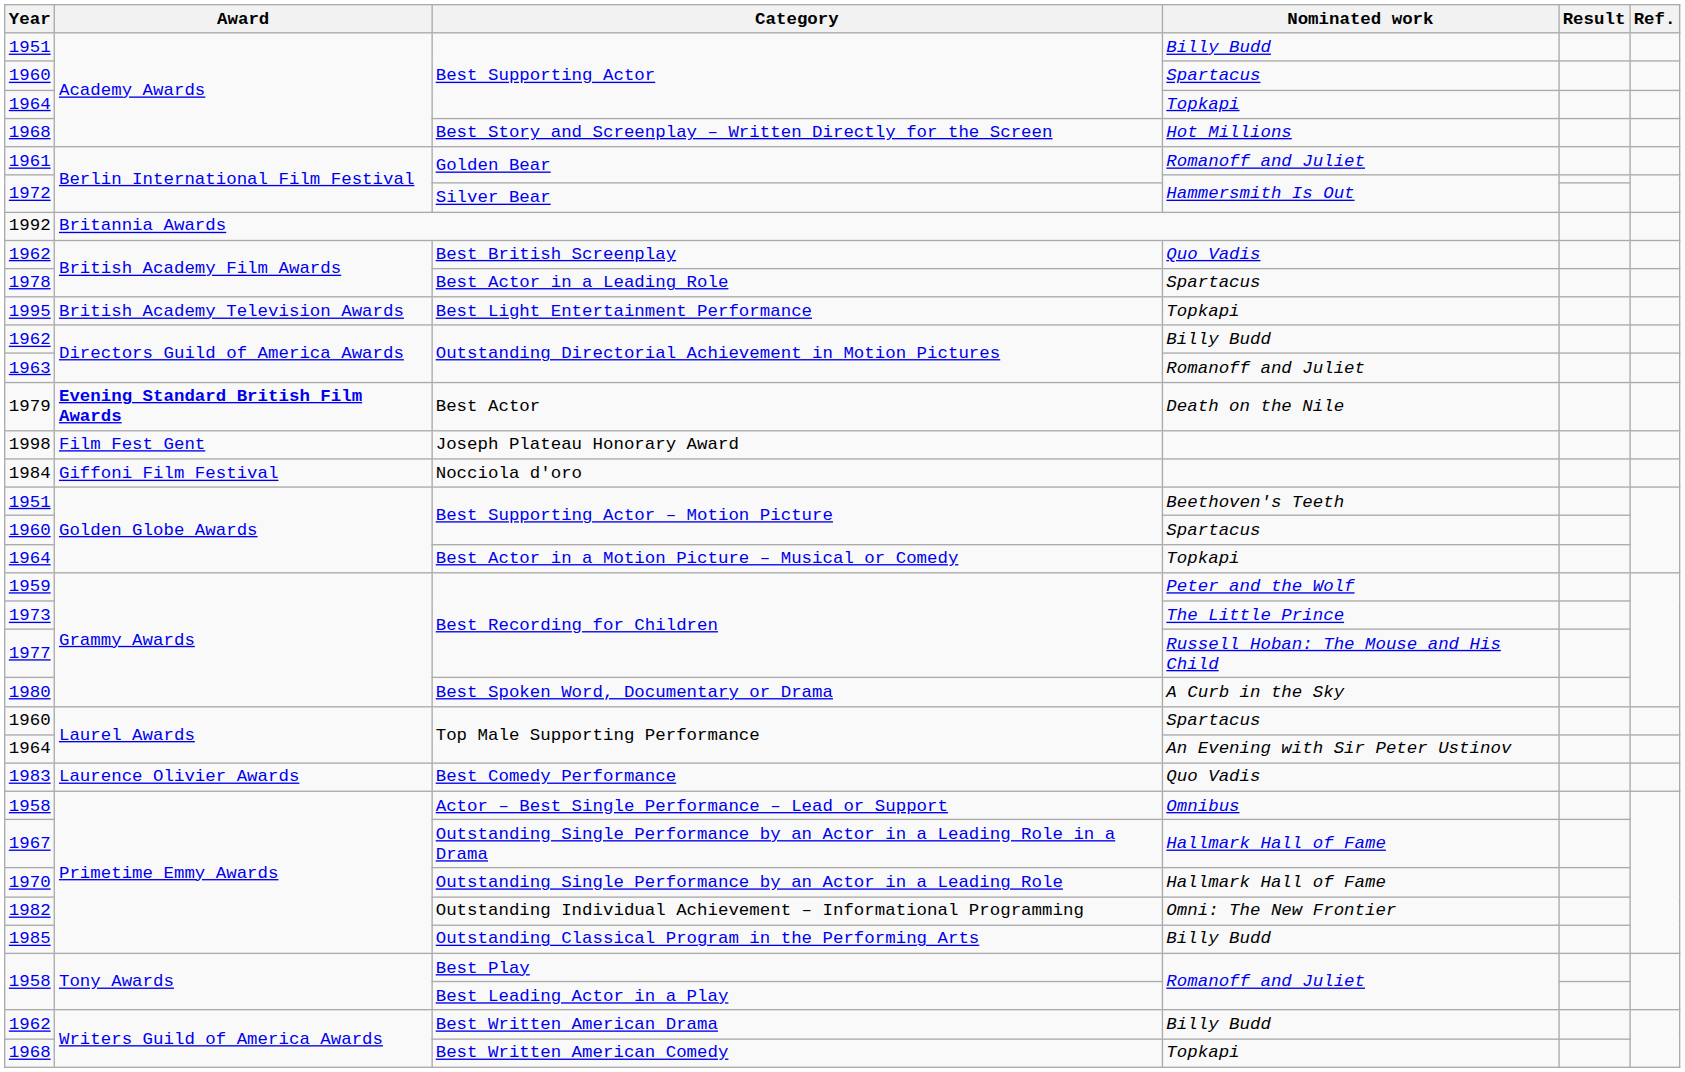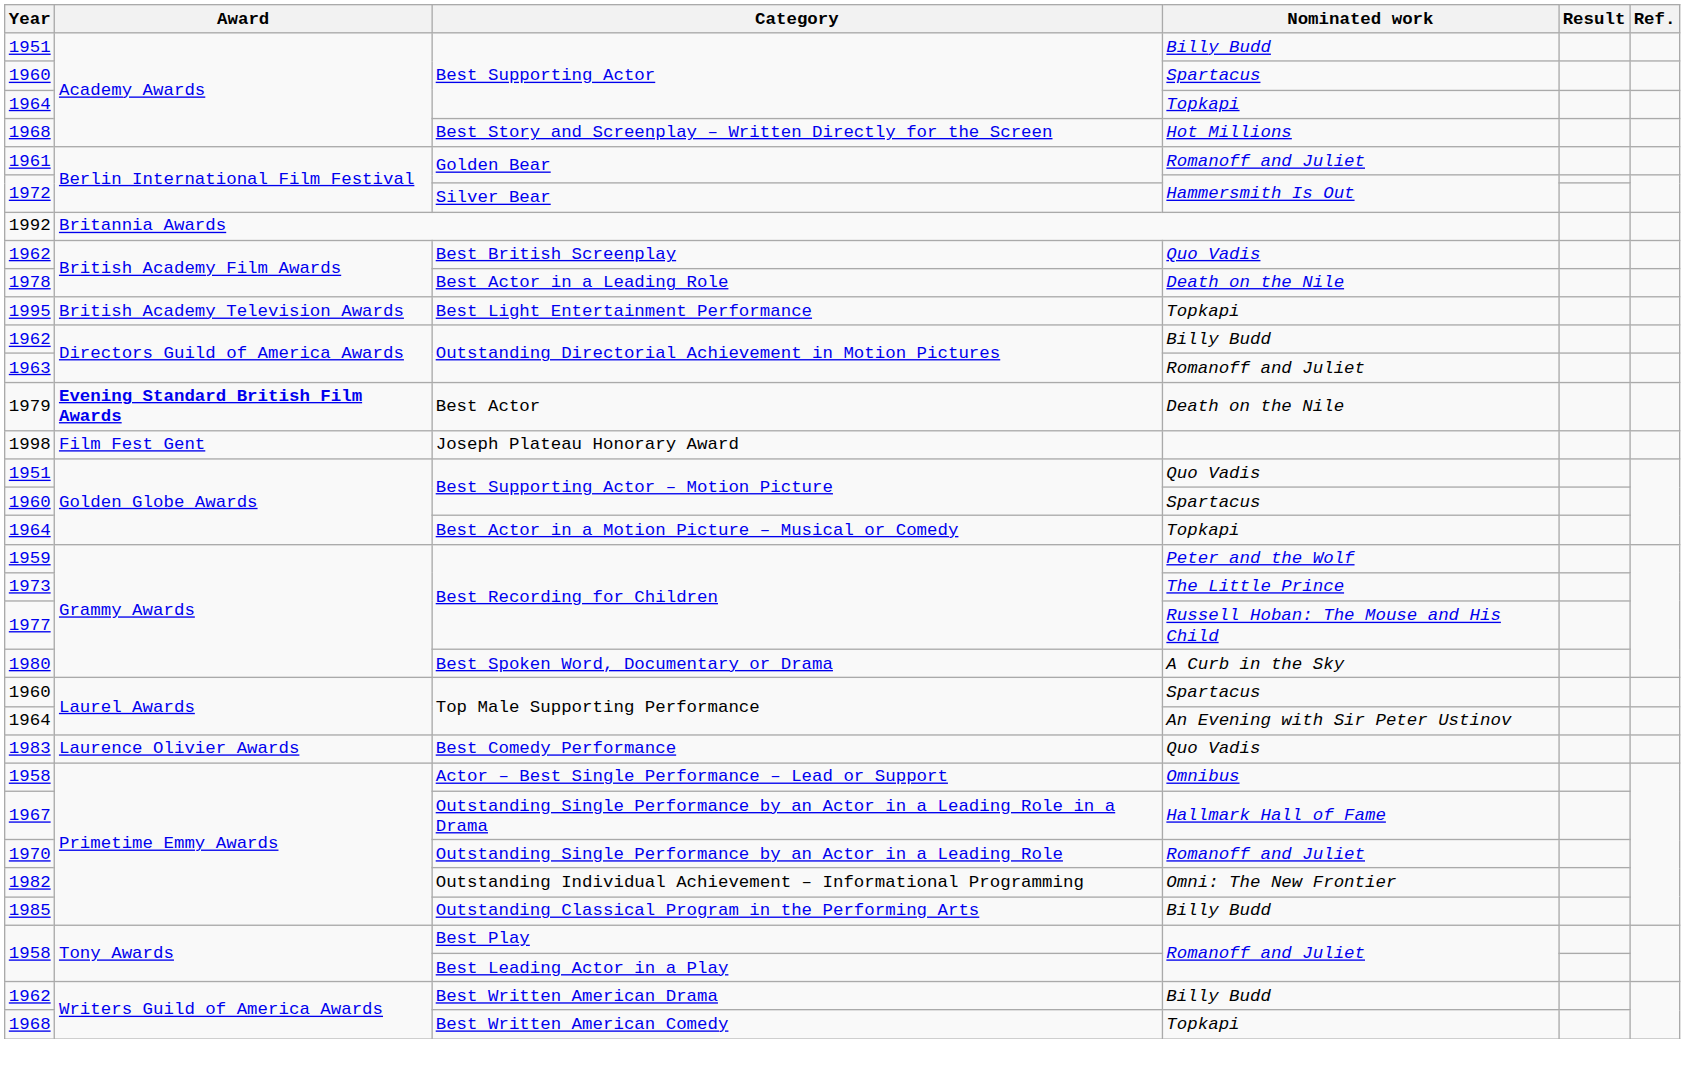Best Actor in a Leading Role | Nominated work: Spartacus -> Death on the Nile
- row: 1984 | Giffoni Film Festival | Nocciola d'oro
1951 / Best Supporting Actor – Motion Picture | Nominated work: Beethoven's Teeth -> Quo Vadis
Outstanding Single Performance by an Actor in a Leading Role | Nominated work: Hallmark Hall of Fame -> Romanoff and Juliet
